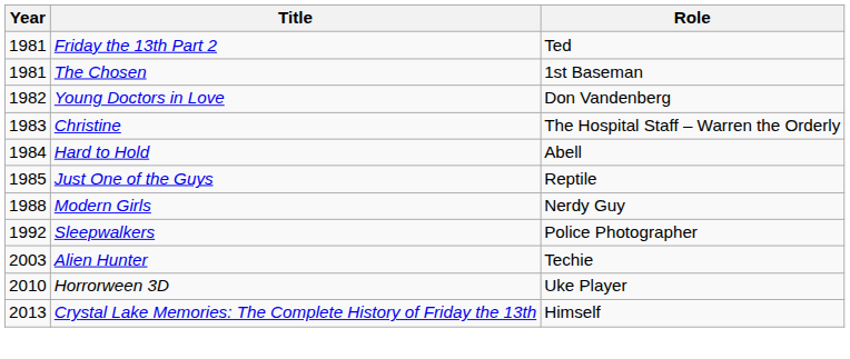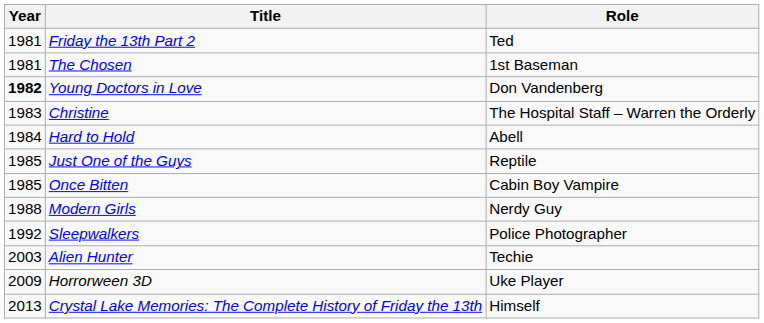Young Doctors in Love | Year: normal -> bold
+ row: 1985 | Once Bitten | Cabin Boy Vampire
Horrorween 3D | Year: 2010 -> 2009
